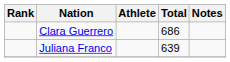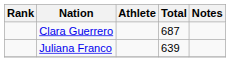Clara Guerrero | Total: 686 -> 687
